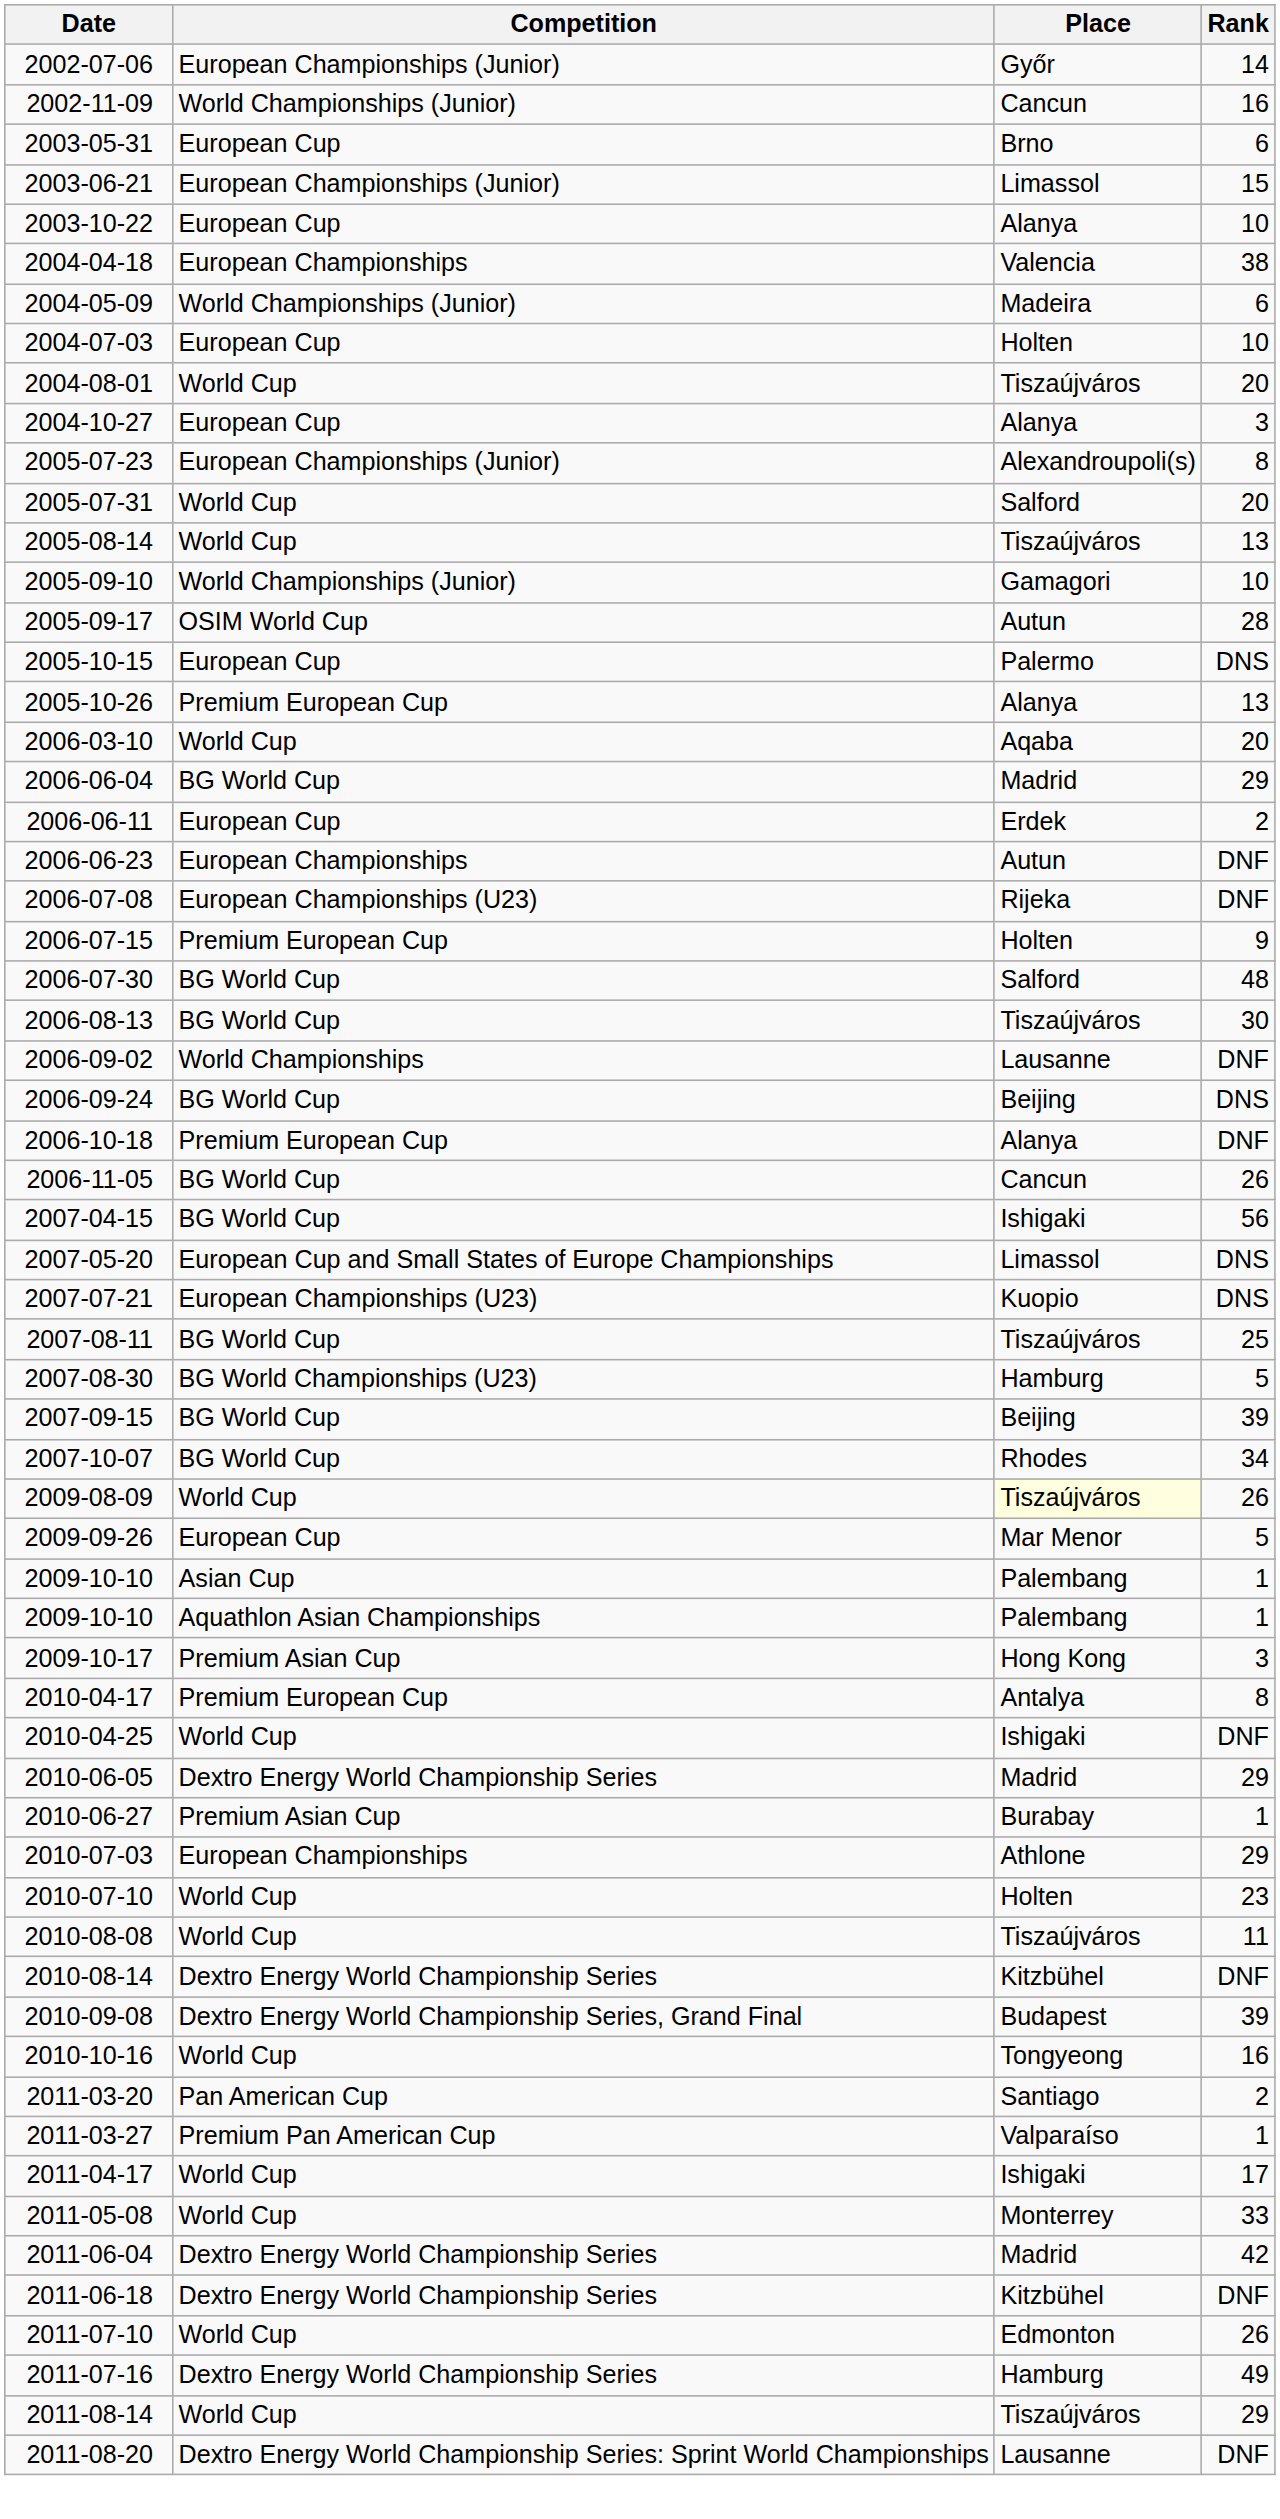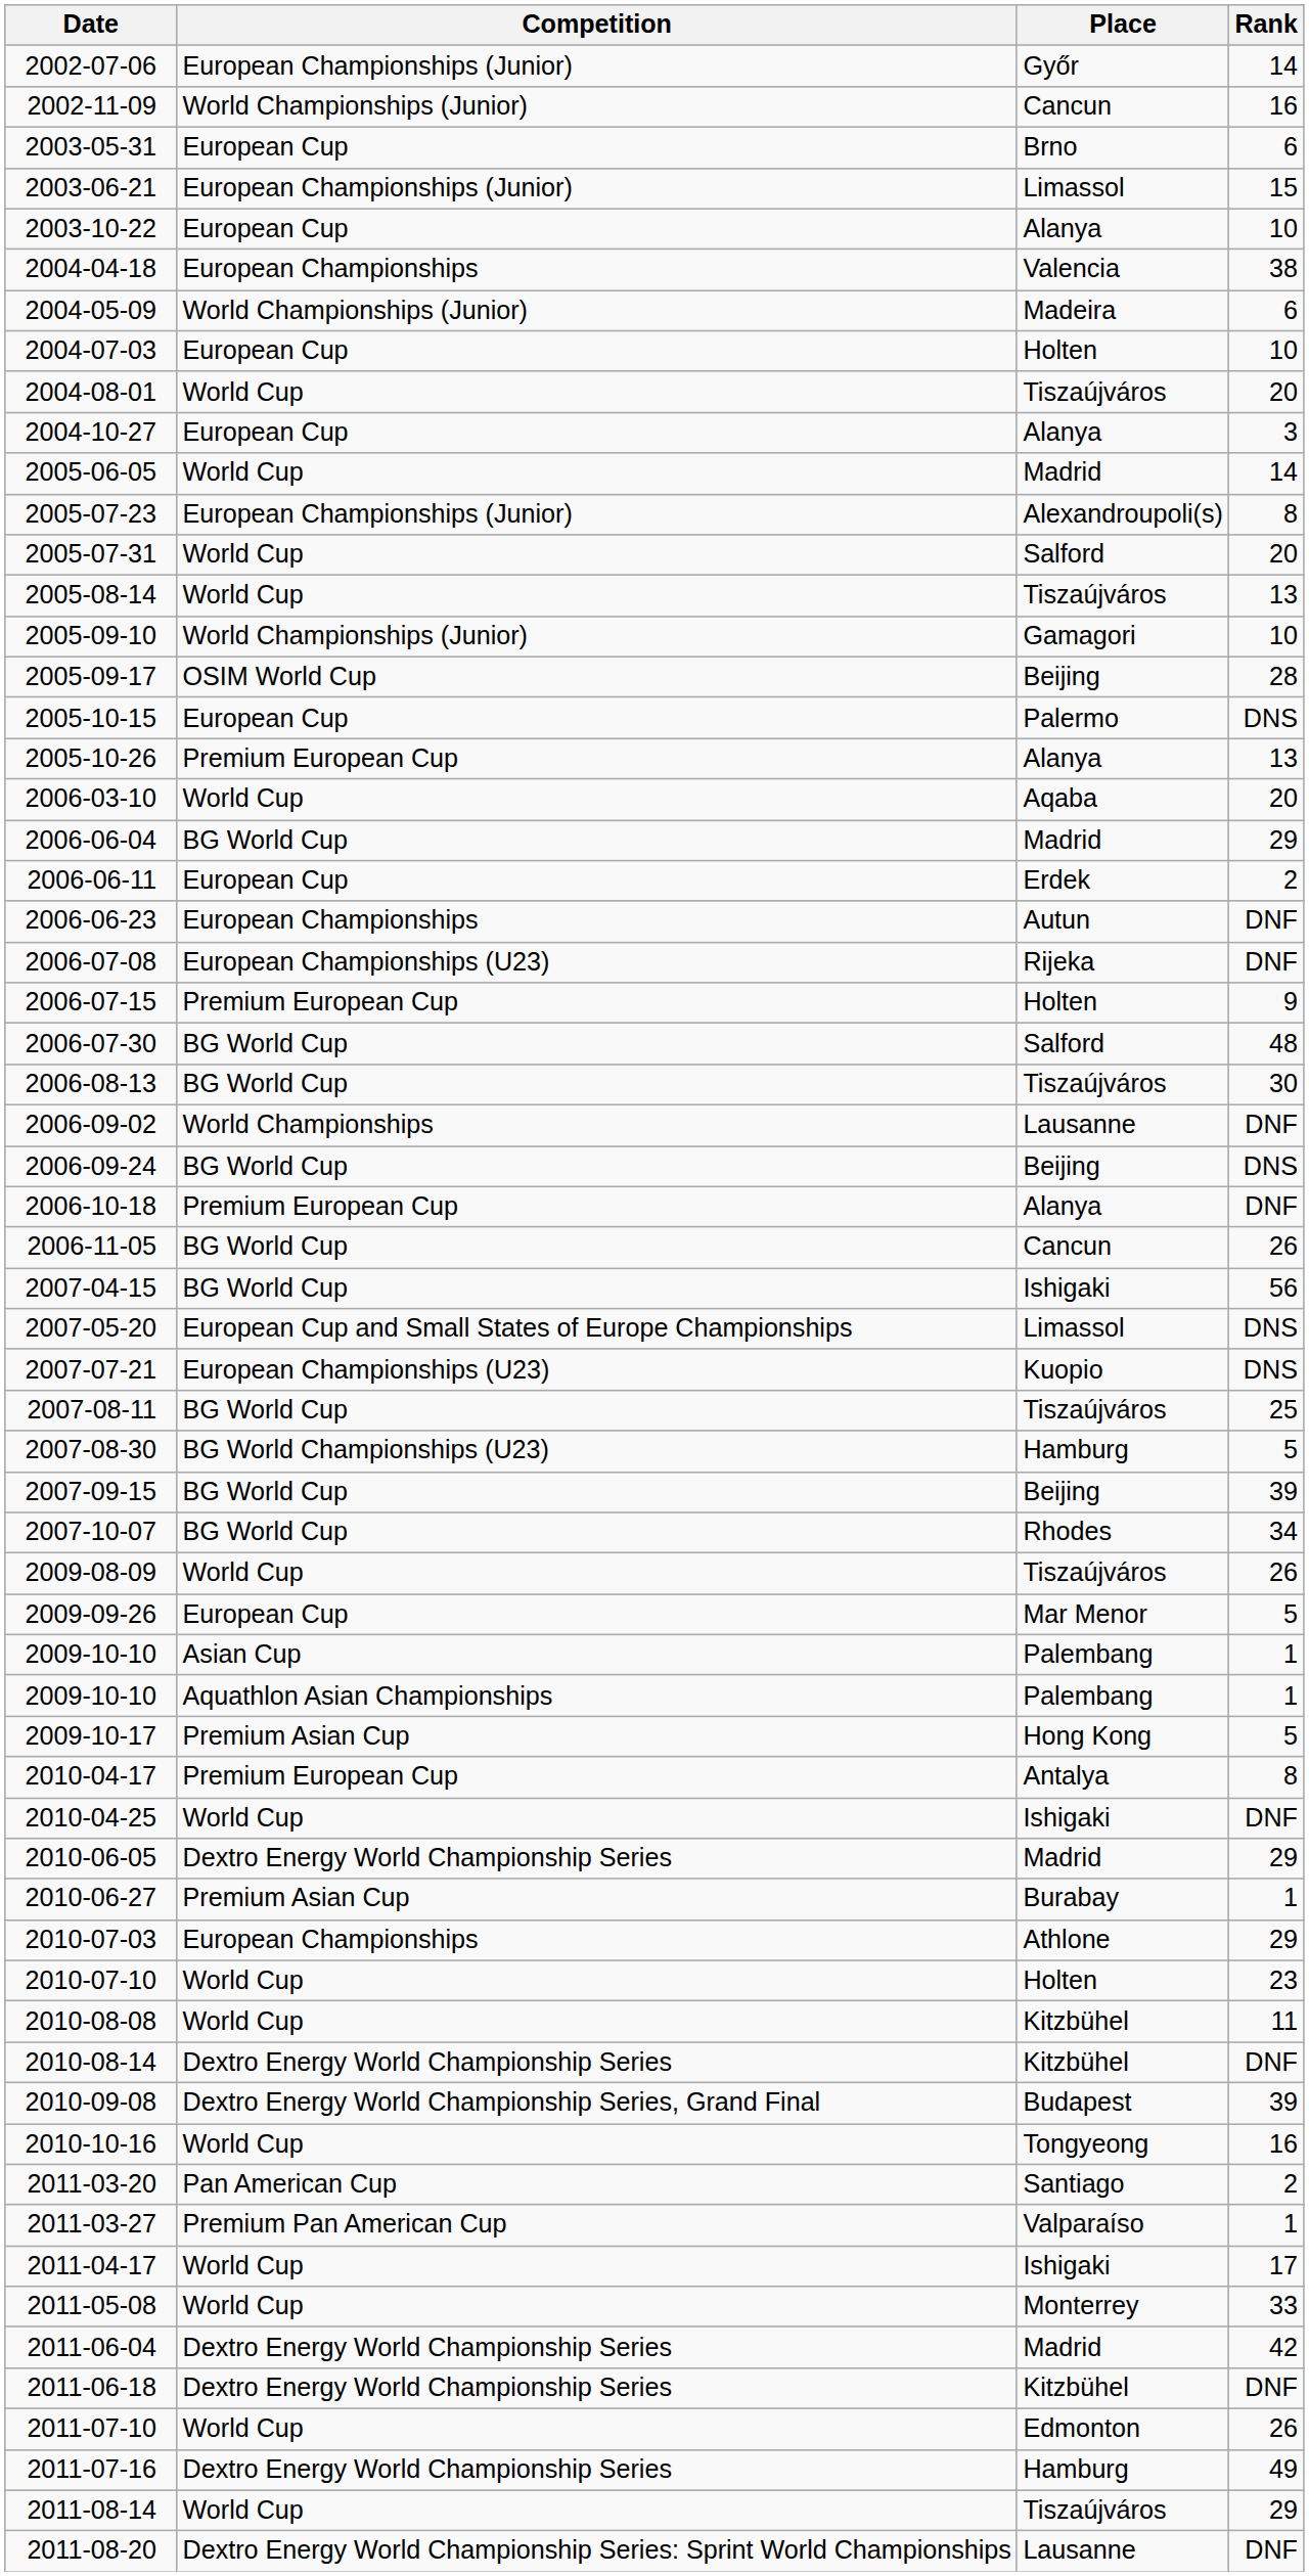+ row: 2005-06-05 | World Cup | Madrid | 14
2005-09-17 | Place: Autun -> Beijing
2009-08-09 | Place: lightyellow background -> no background
2009-10-17 | Rank: 3 -> 5
2010-08-08 | Place: Tiszaújváros -> Kitzbühel
